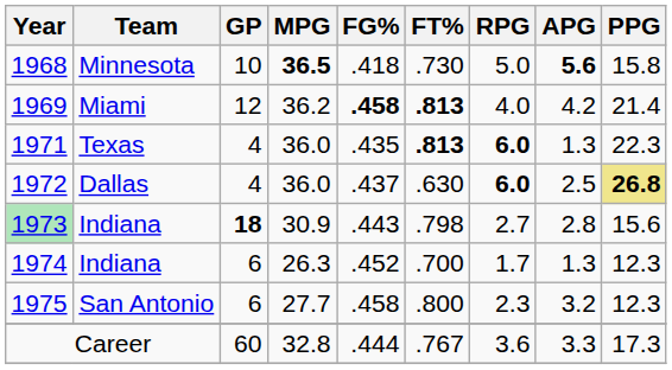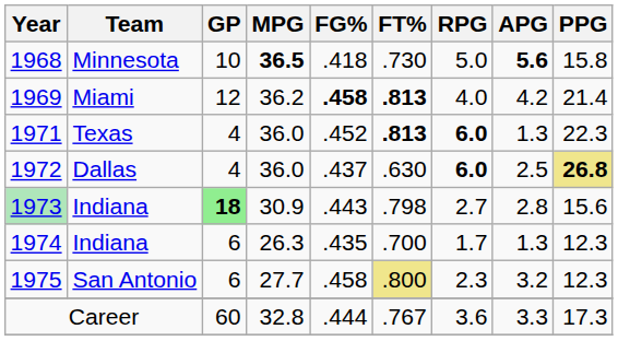1971 | FG%: .435 -> .452
1973 | GP: no background -> lightgreen background
1974 | FG%: .452 -> .435
1975 | FT%: no background -> khaki background
